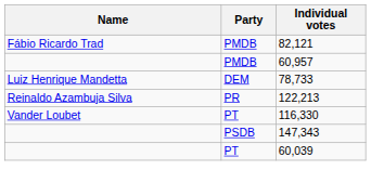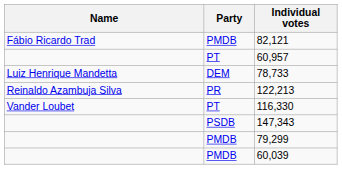60,957 | Party: PMDB -> PT
+ row: PMDB | 79,299
60,039 | Party: PT -> PMDB
